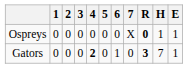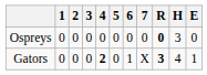Ospreys | 7: X -> 0
Ospreys | H: 1 -> 3
Ospreys | E: 1 -> 0
Gators | 7: 0 -> X
Gators | H: 7 -> 4
